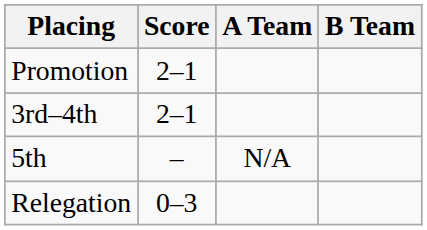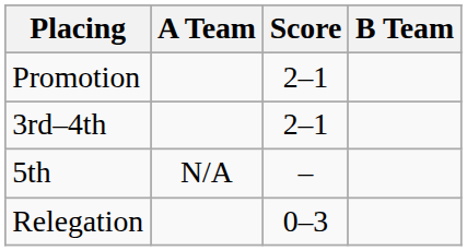columns swapped: A Team <-> Score
